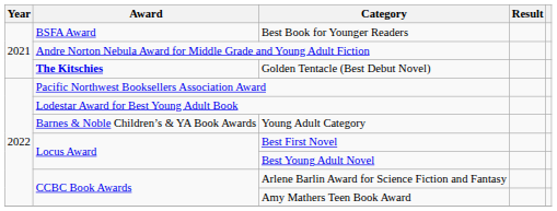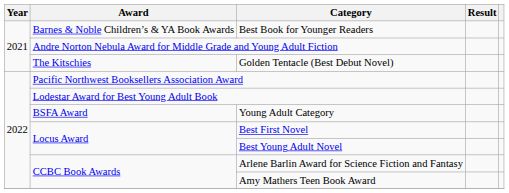Best Book for Younger Readers | Award: BSFA Award -> Barnes & Noble Children’s & YA Book Awards
Golden Tentacle (Best Debut Novel) | Award: bold -> normal
Young Adult Category | Award: Barnes & Noble Children’s & YA Book Awards -> BSFA Award
